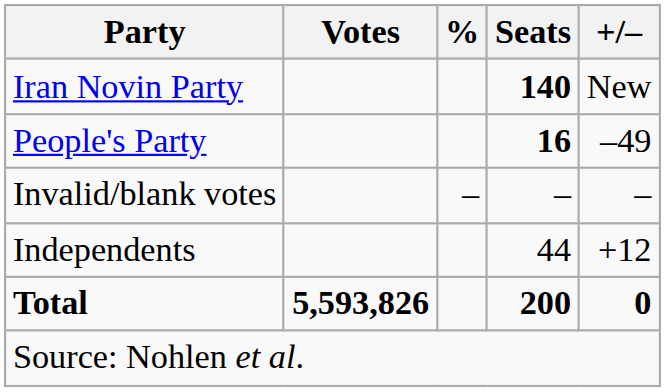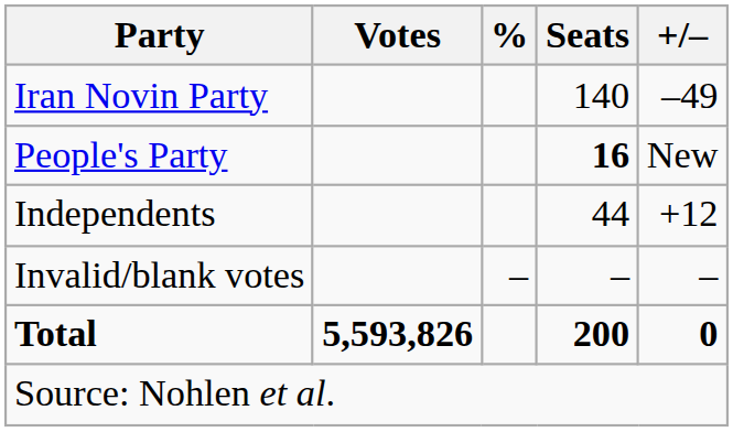Iran Novin Party | Seats: bold -> normal
Iran Novin Party | +/–: New -> –49
People's Party | +/–: –49 -> New
rows swapped: Independents <-> Invalid/blank votes
